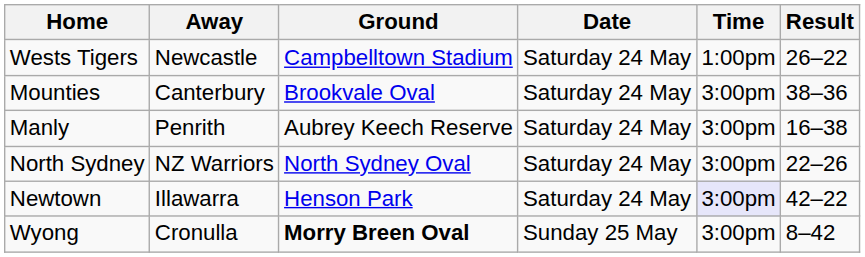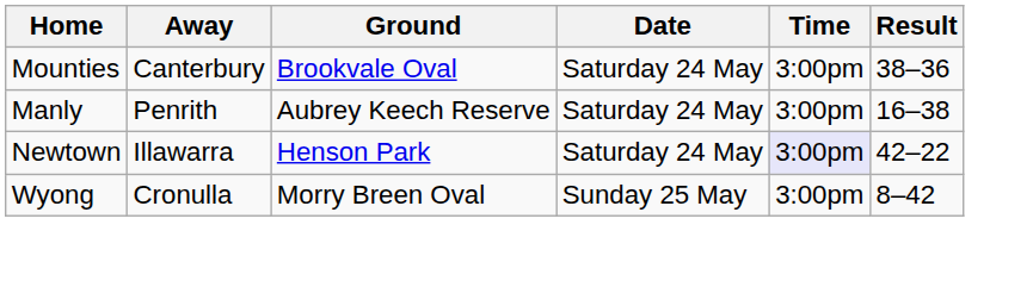- row: Wests Tigers | Newcastle | Campbelltown Stadium | Saturday 24 May | 1:00pm | 26–22
- row: North Sydney | NZ Warriors | North Sydney Oval | Saturday 24 May | 3:00pm | 22–26
Wyong | Ground: bold -> normal
